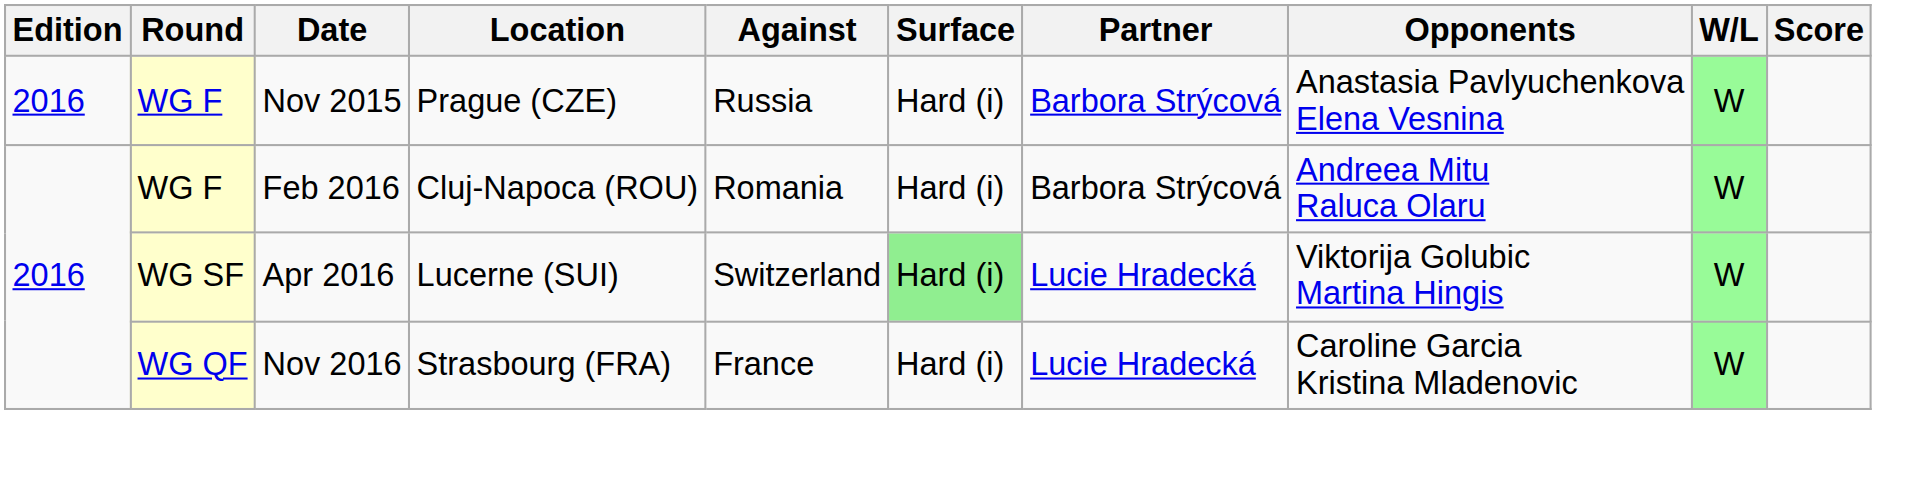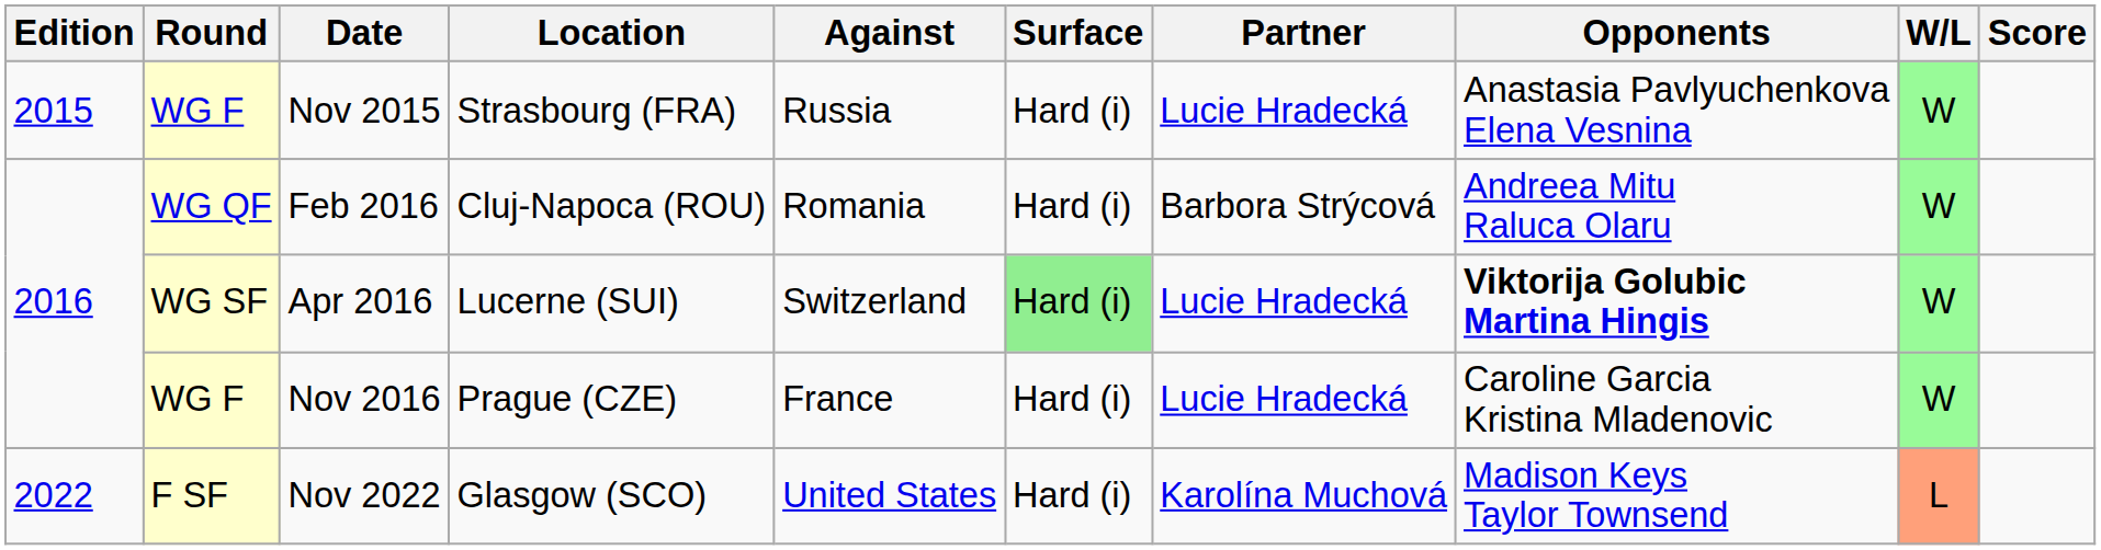Nov 2015 | Edition: 2016 -> 2015
Nov 2015 | Location: Prague (CZE) -> Strasbourg (FRA)
Nov 2015 | Partner: Barbora Strýcová -> Lucie Hradecká
Feb 2016 | Round: WG F -> WG QF
Apr 2016 | Opponents: normal -> bold
Nov 2016 | Round: WG QF -> WG F
Nov 2016 | Location: Strasbourg (FRA) -> Prague (CZE)
+ row: 2022 | F SF | Nov 2022 | Glasgow (SCO) | United States | Hard (i) | Karolína Muchová | Madison Keys Taylor Townsend | L
